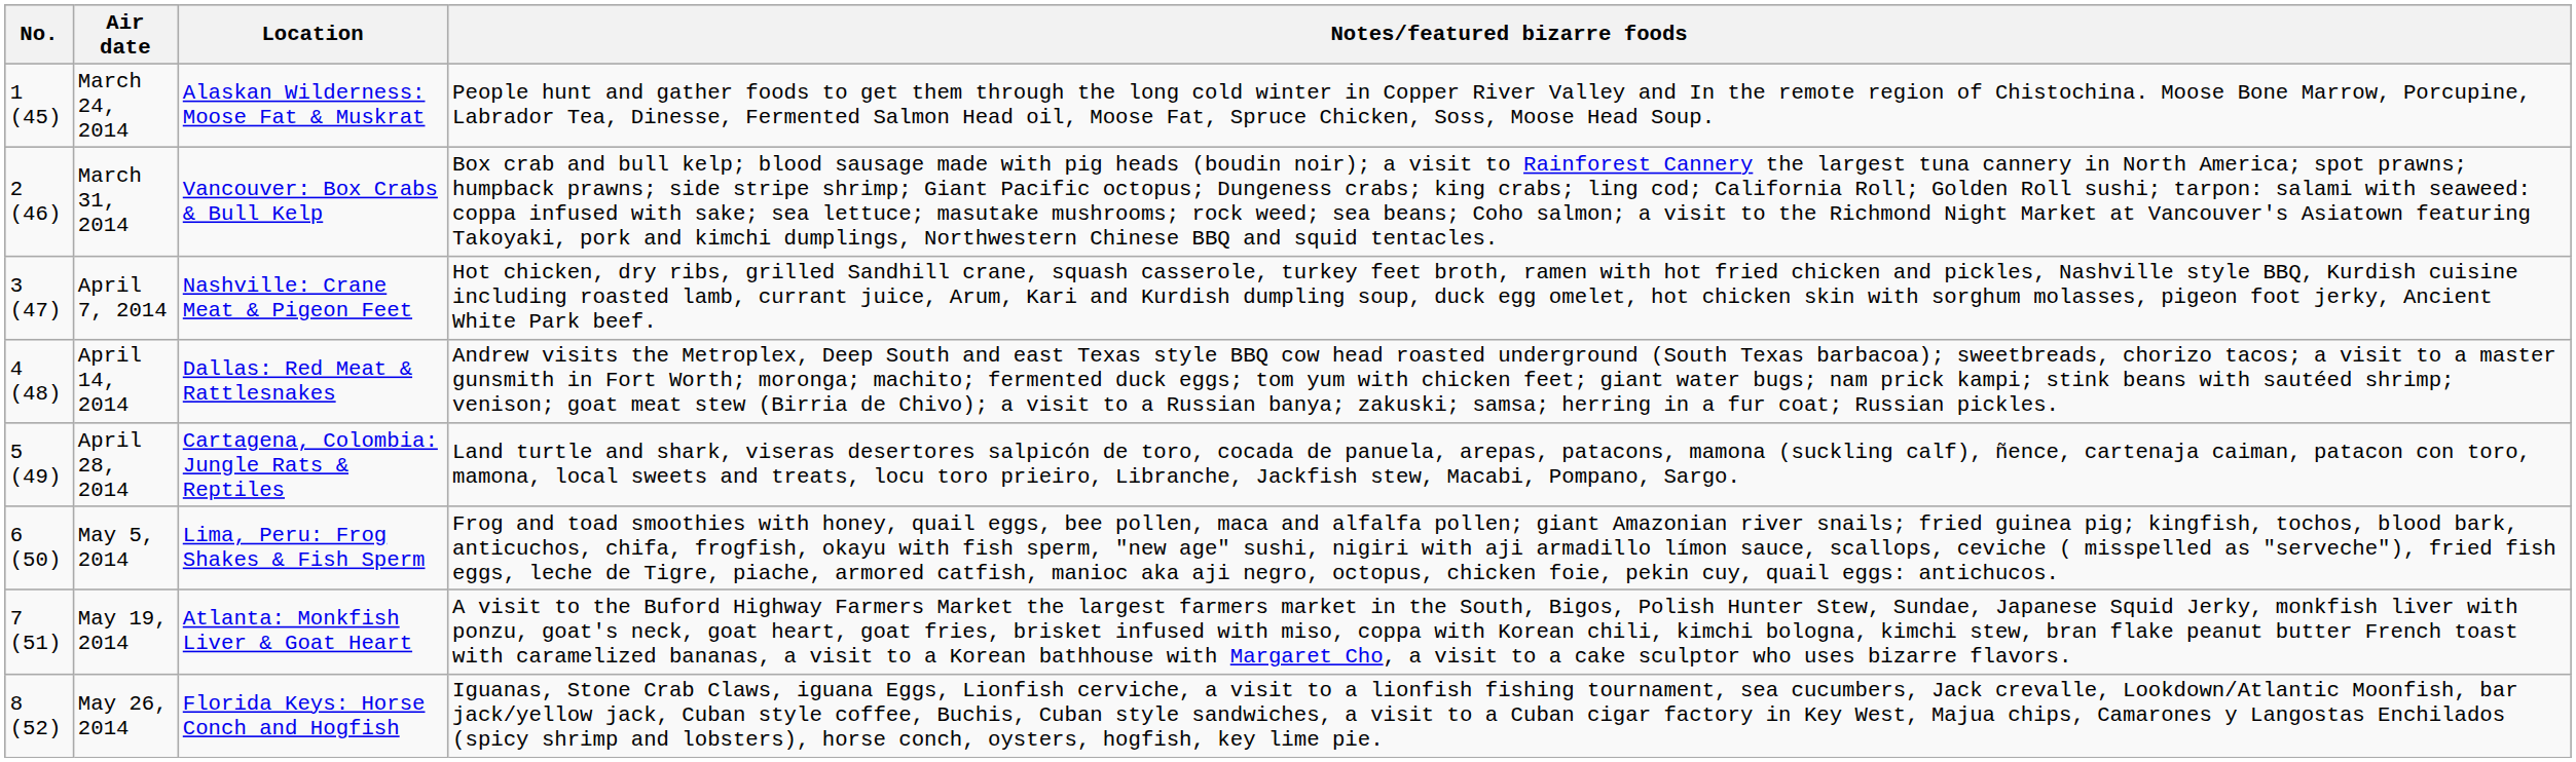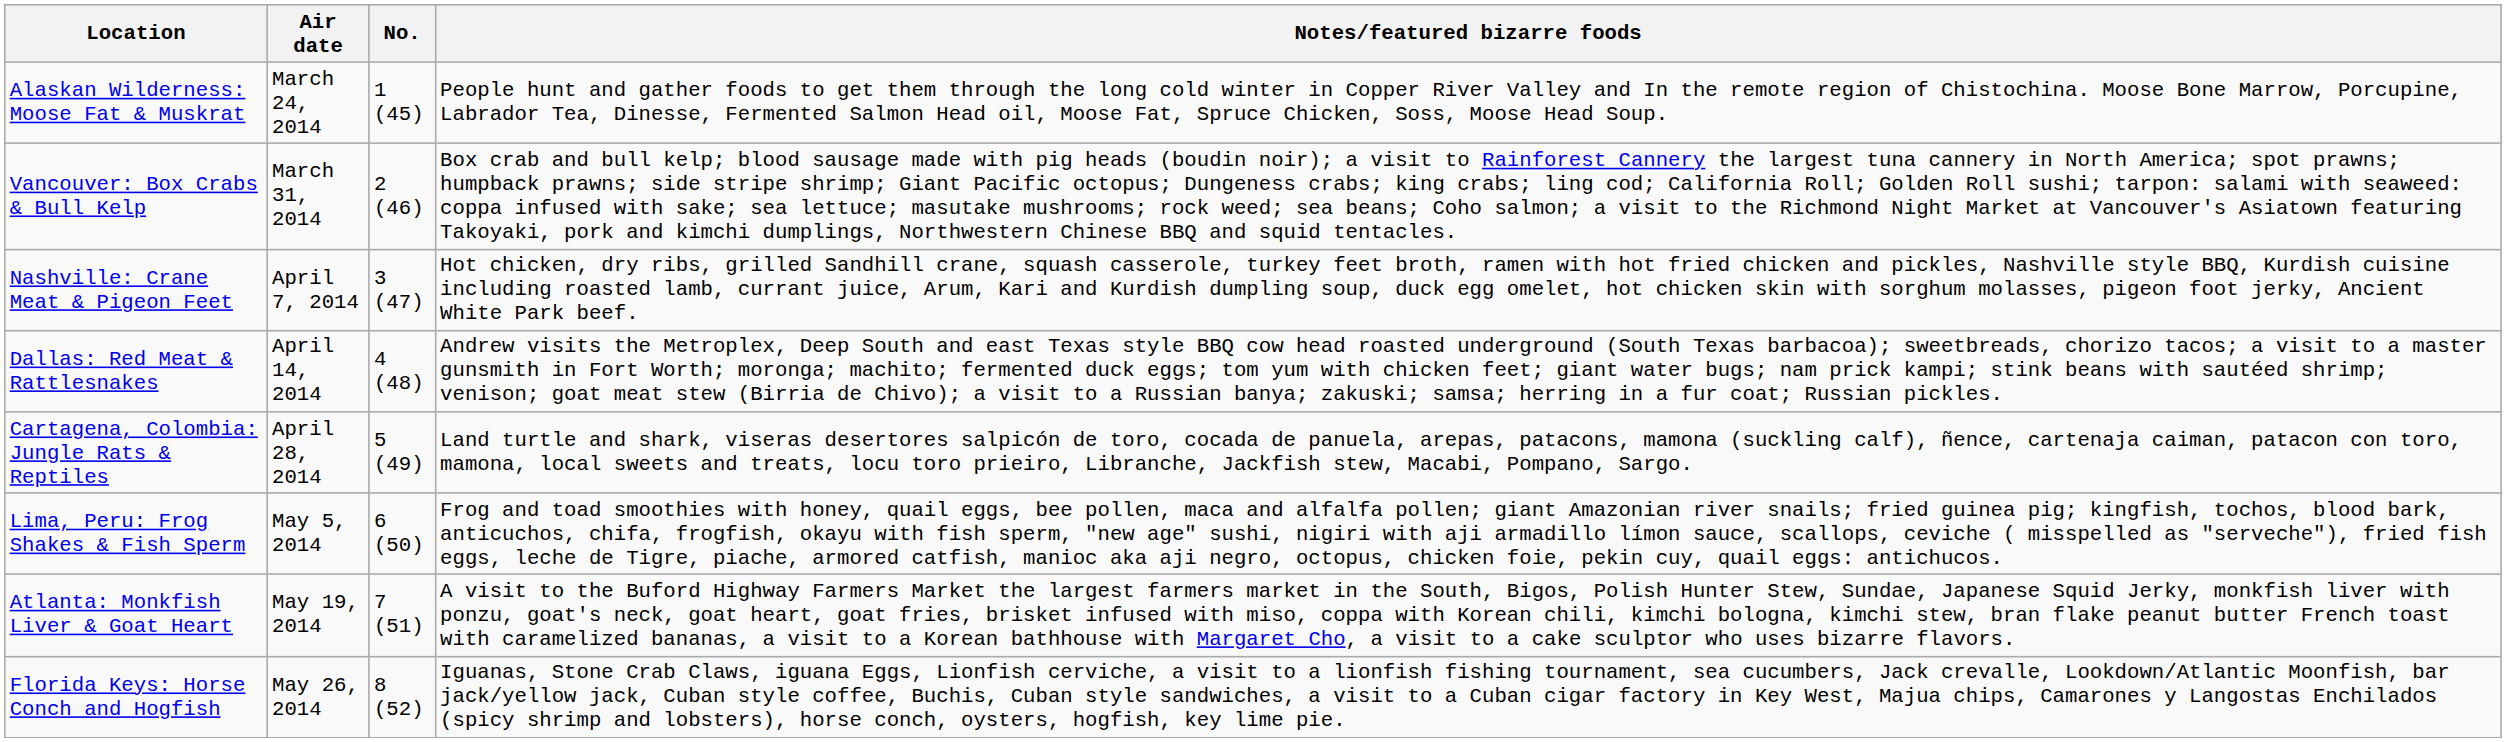columns swapped: No. <-> Location
